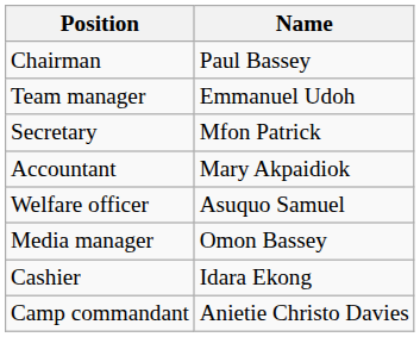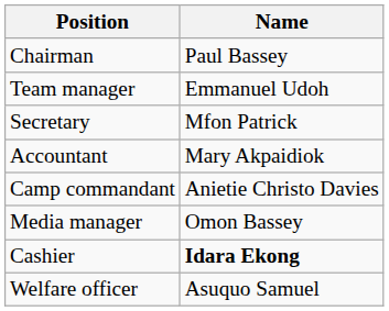rows swapped: Welfare officer <-> Camp commandant
Cashier | Name: normal -> bold
